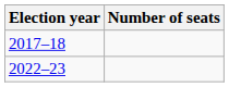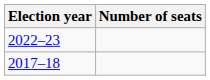rows swapped: 2017–18 <-> 2022–23
